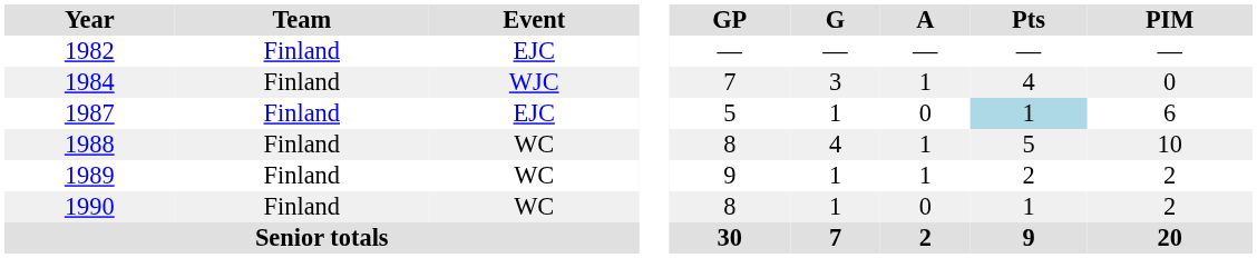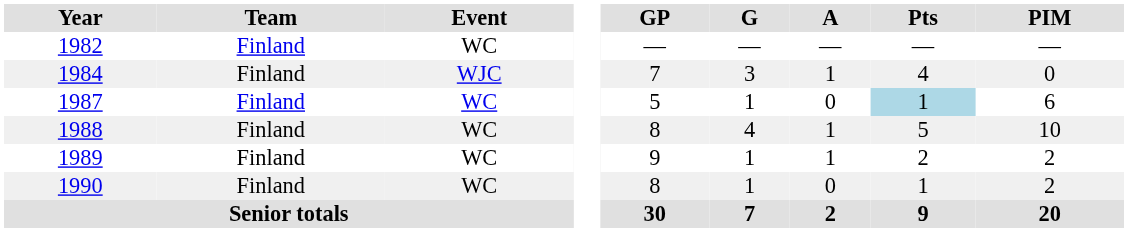1982 | Event: EJC -> WC
1987 | Event: EJC -> WC
